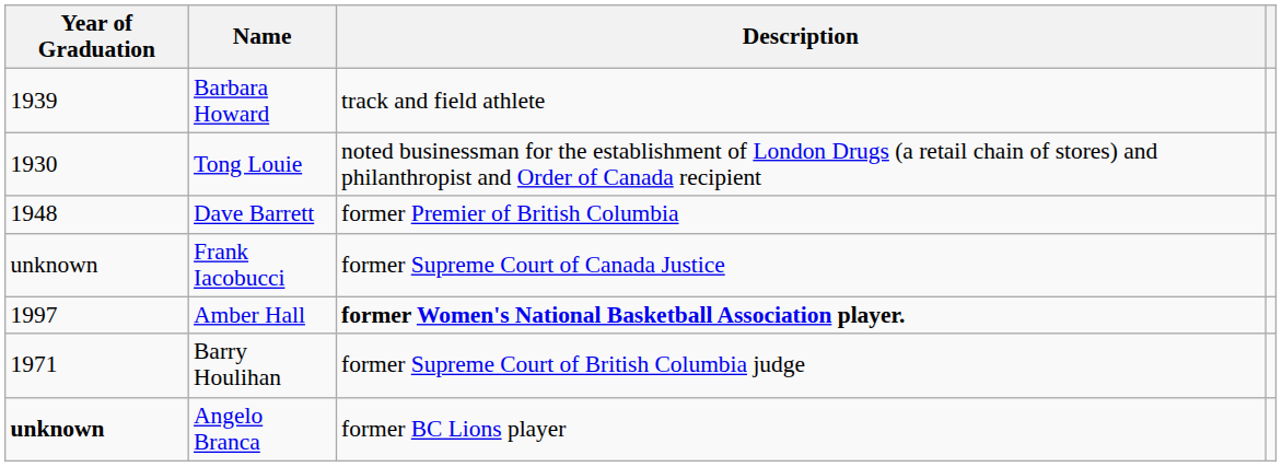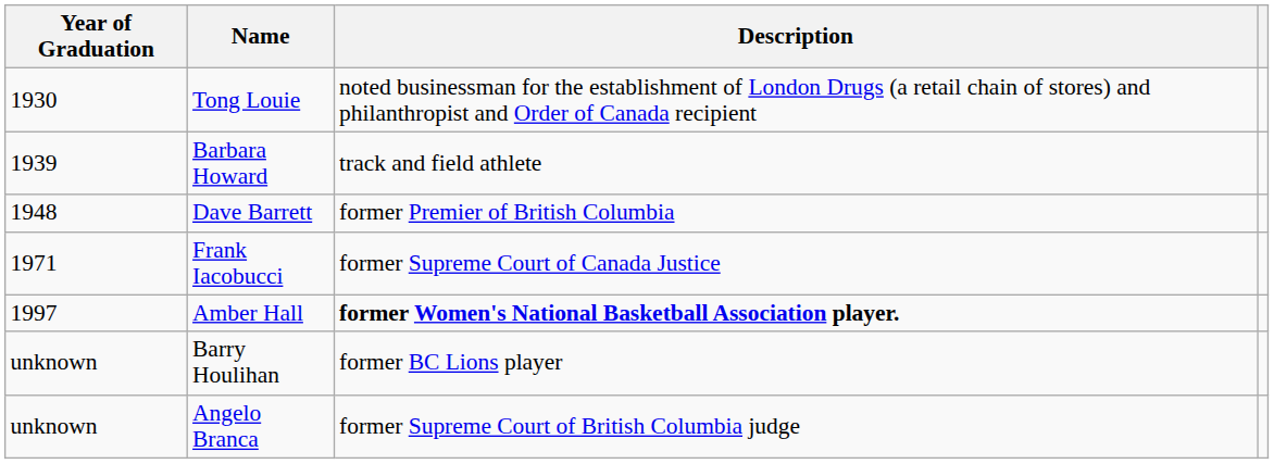rows swapped: Tong Louie <-> Barbara Howard
Frank Iacobucci | Year of Graduation: unknown -> 1971
Barry Houlihan | Year of Graduation: 1971 -> unknown
Barry Houlihan | Description: former Supreme Court of British Columbia judge -> former BC Lions player
Angelo Branca | Year of Graduation: bold -> normal
Angelo Branca | Description: former BC Lions player -> former Supreme Court of British Columbia judge
